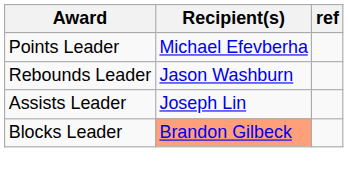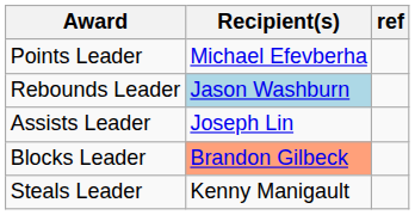Rebounds Leader | Recipient(s): no background -> lightblue background
+ row: Steals Leader | Kenny Manigault
